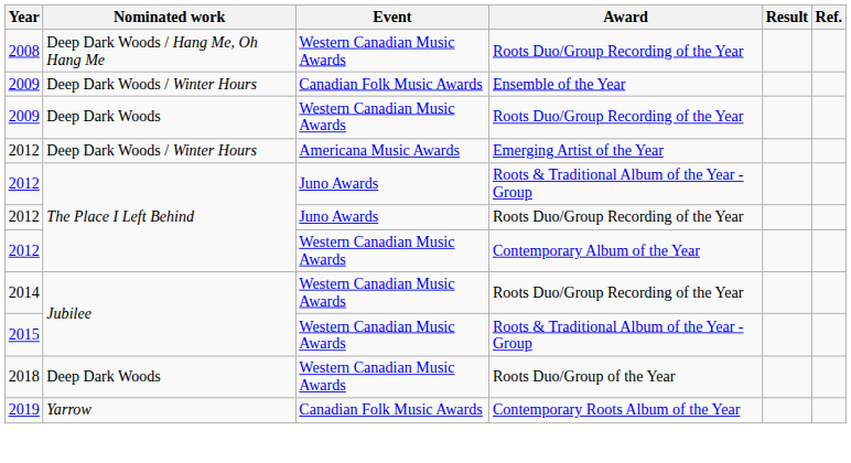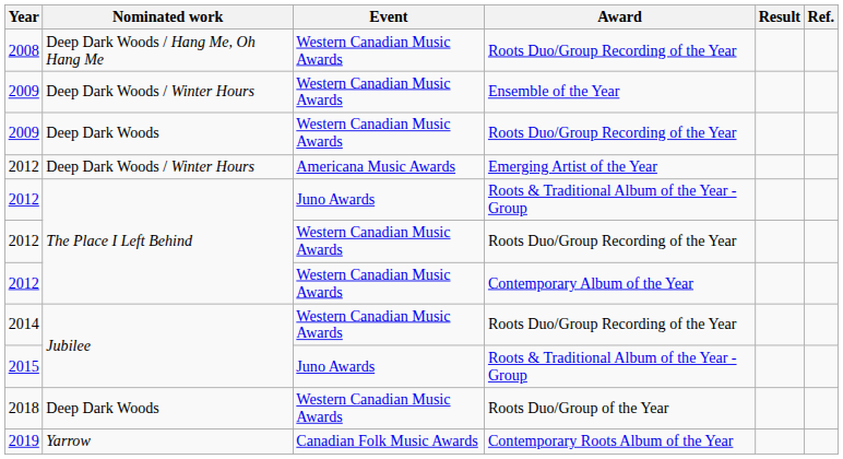2009 / Ensemble of the Year | Event: Canadian Folk Music Awards -> Western Canadian Music Awards
2012 / Roots Duo/Group Recording of the Year | Event: Juno Awards -> Western Canadian Music Awards
2015 | Event: Western Canadian Music Awards -> Juno Awards
